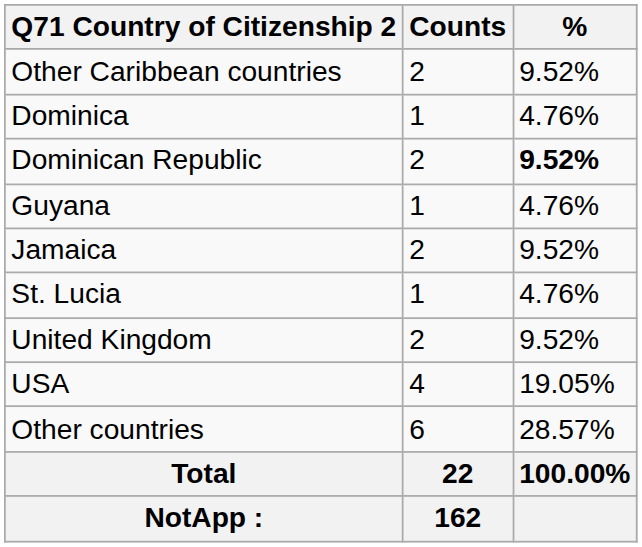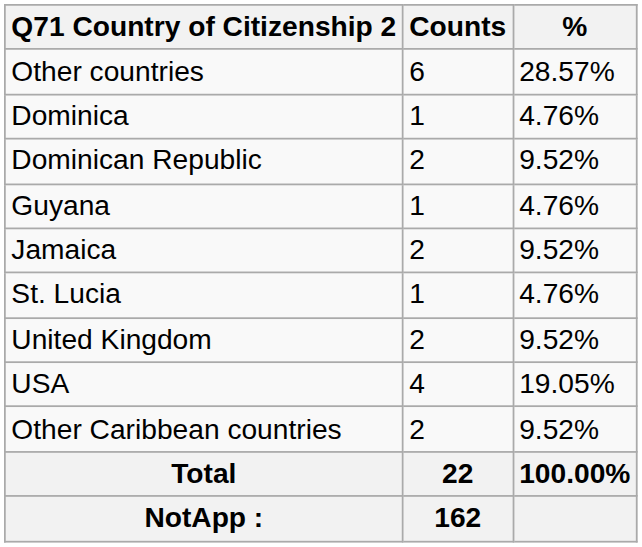rows swapped: Other Caribbean countries <-> Other countries
Dominican Republic | %: bold -> normal
